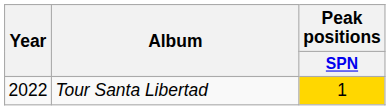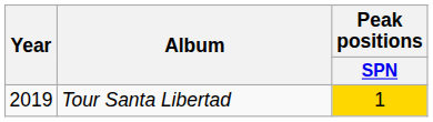Tour Santa Libertad | Year: 2022 -> 2019
